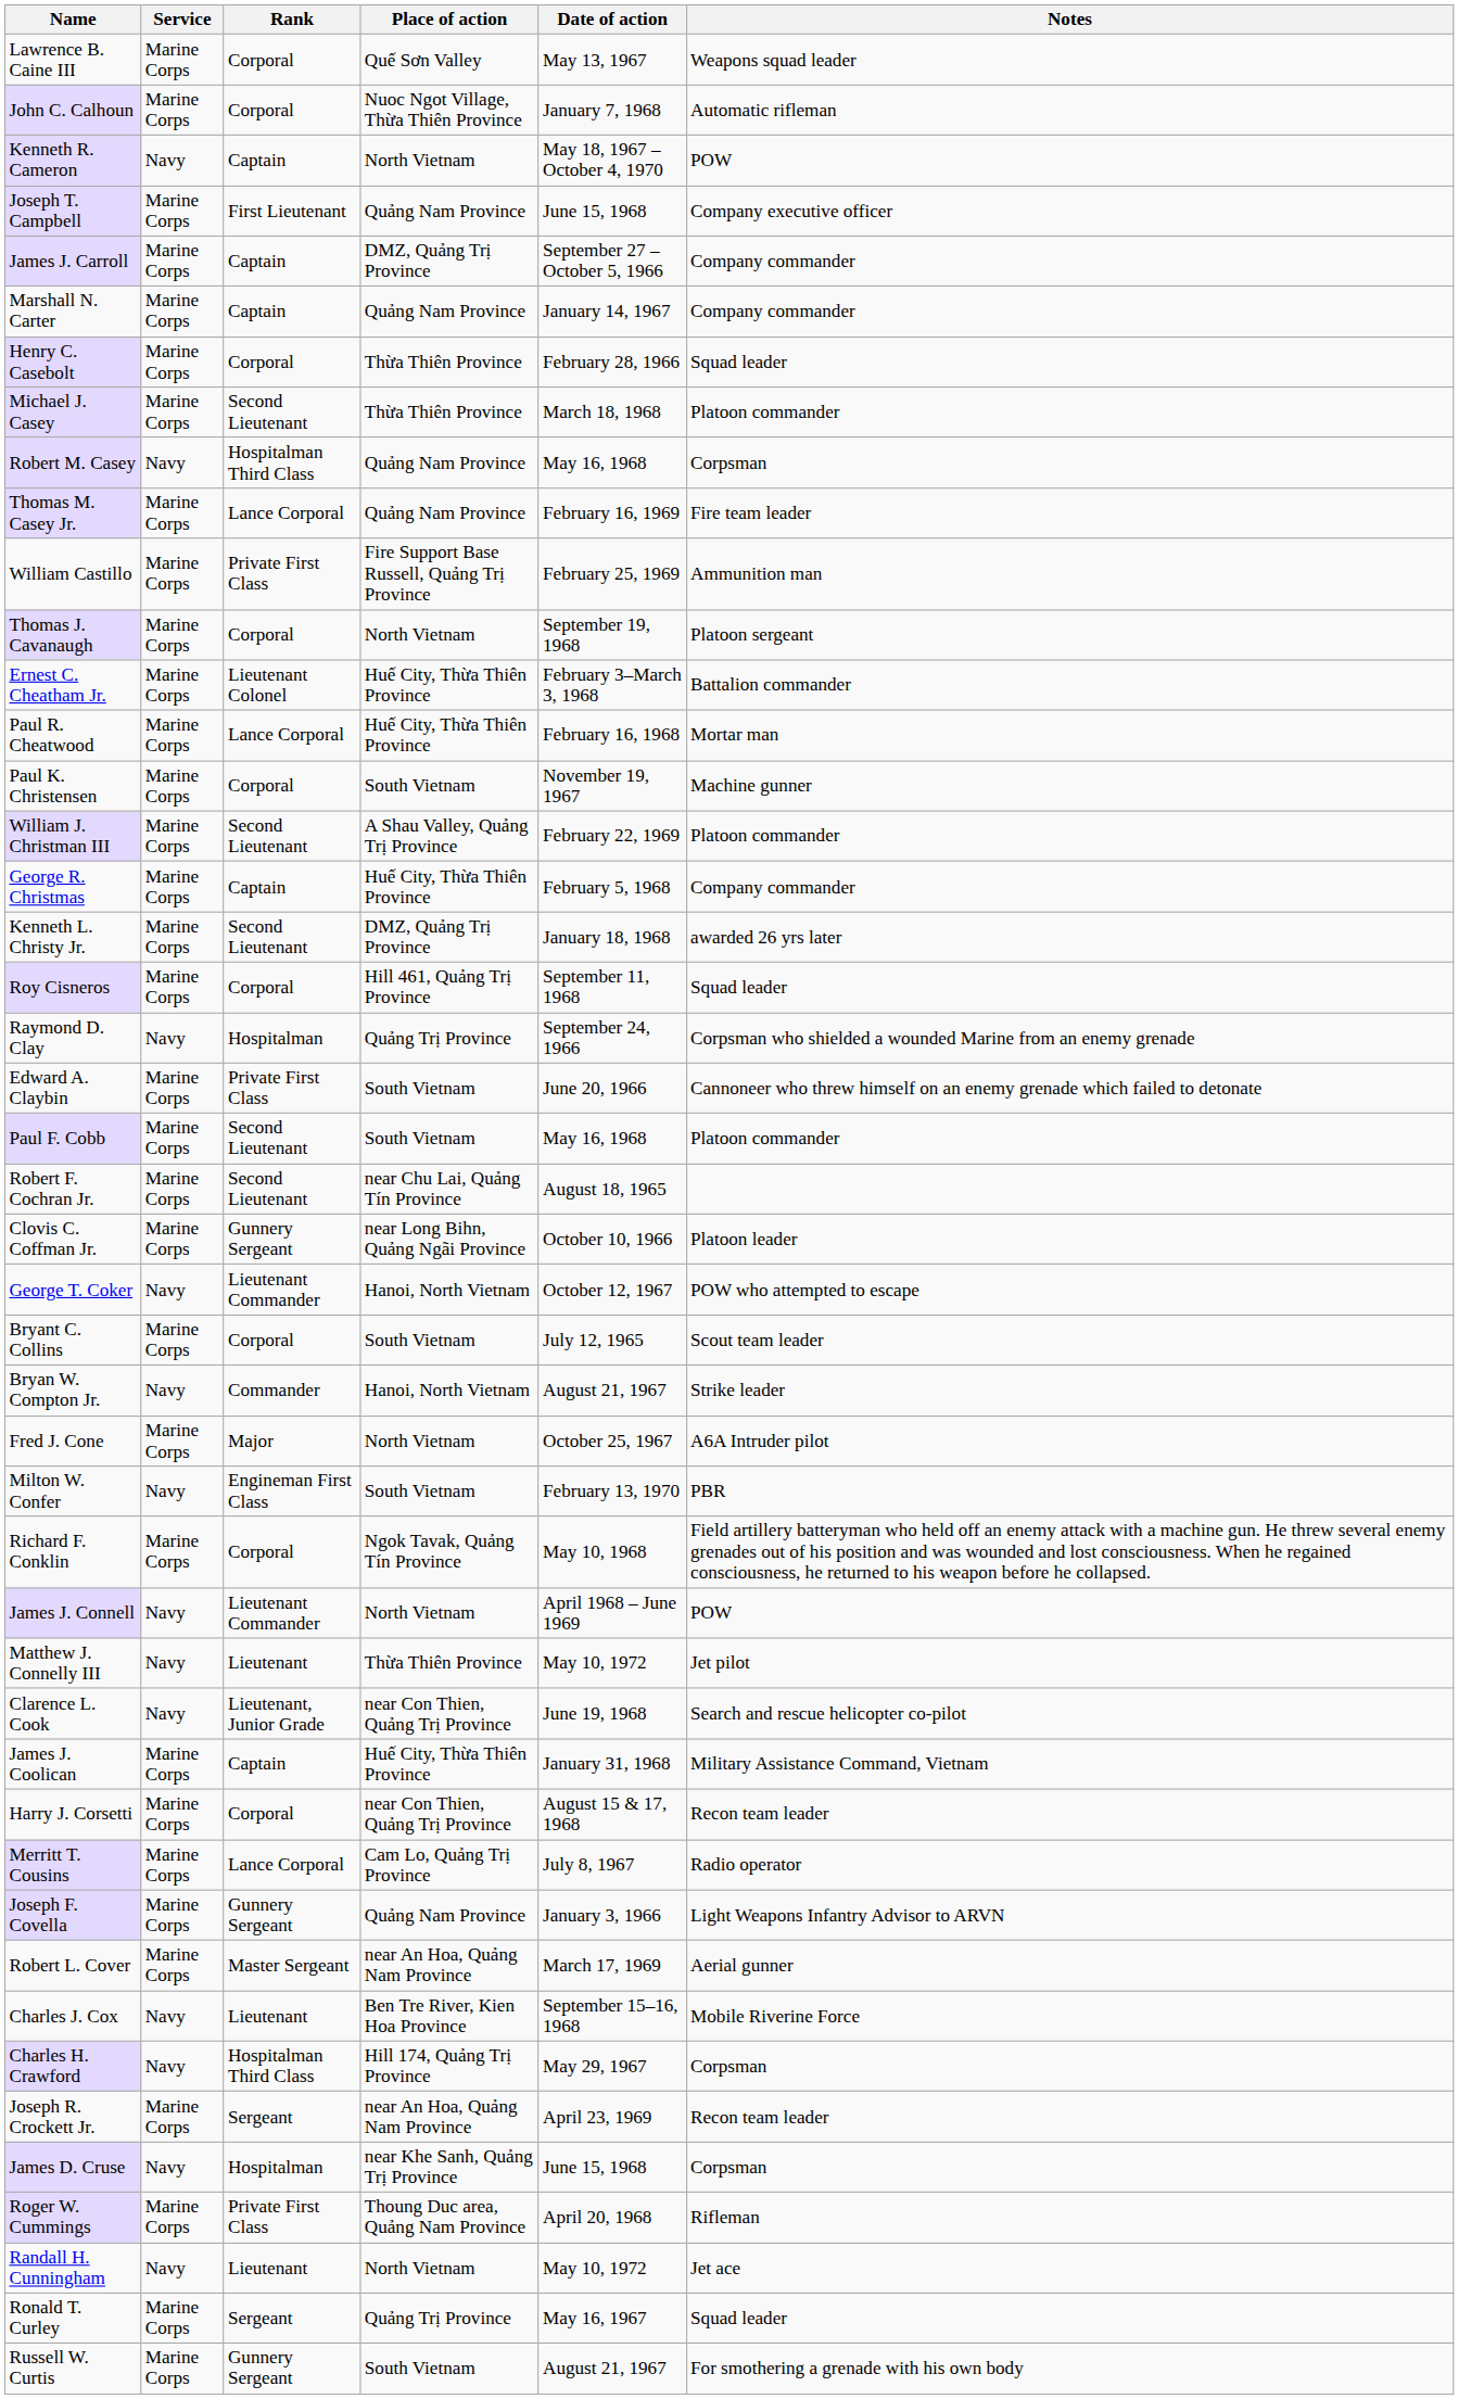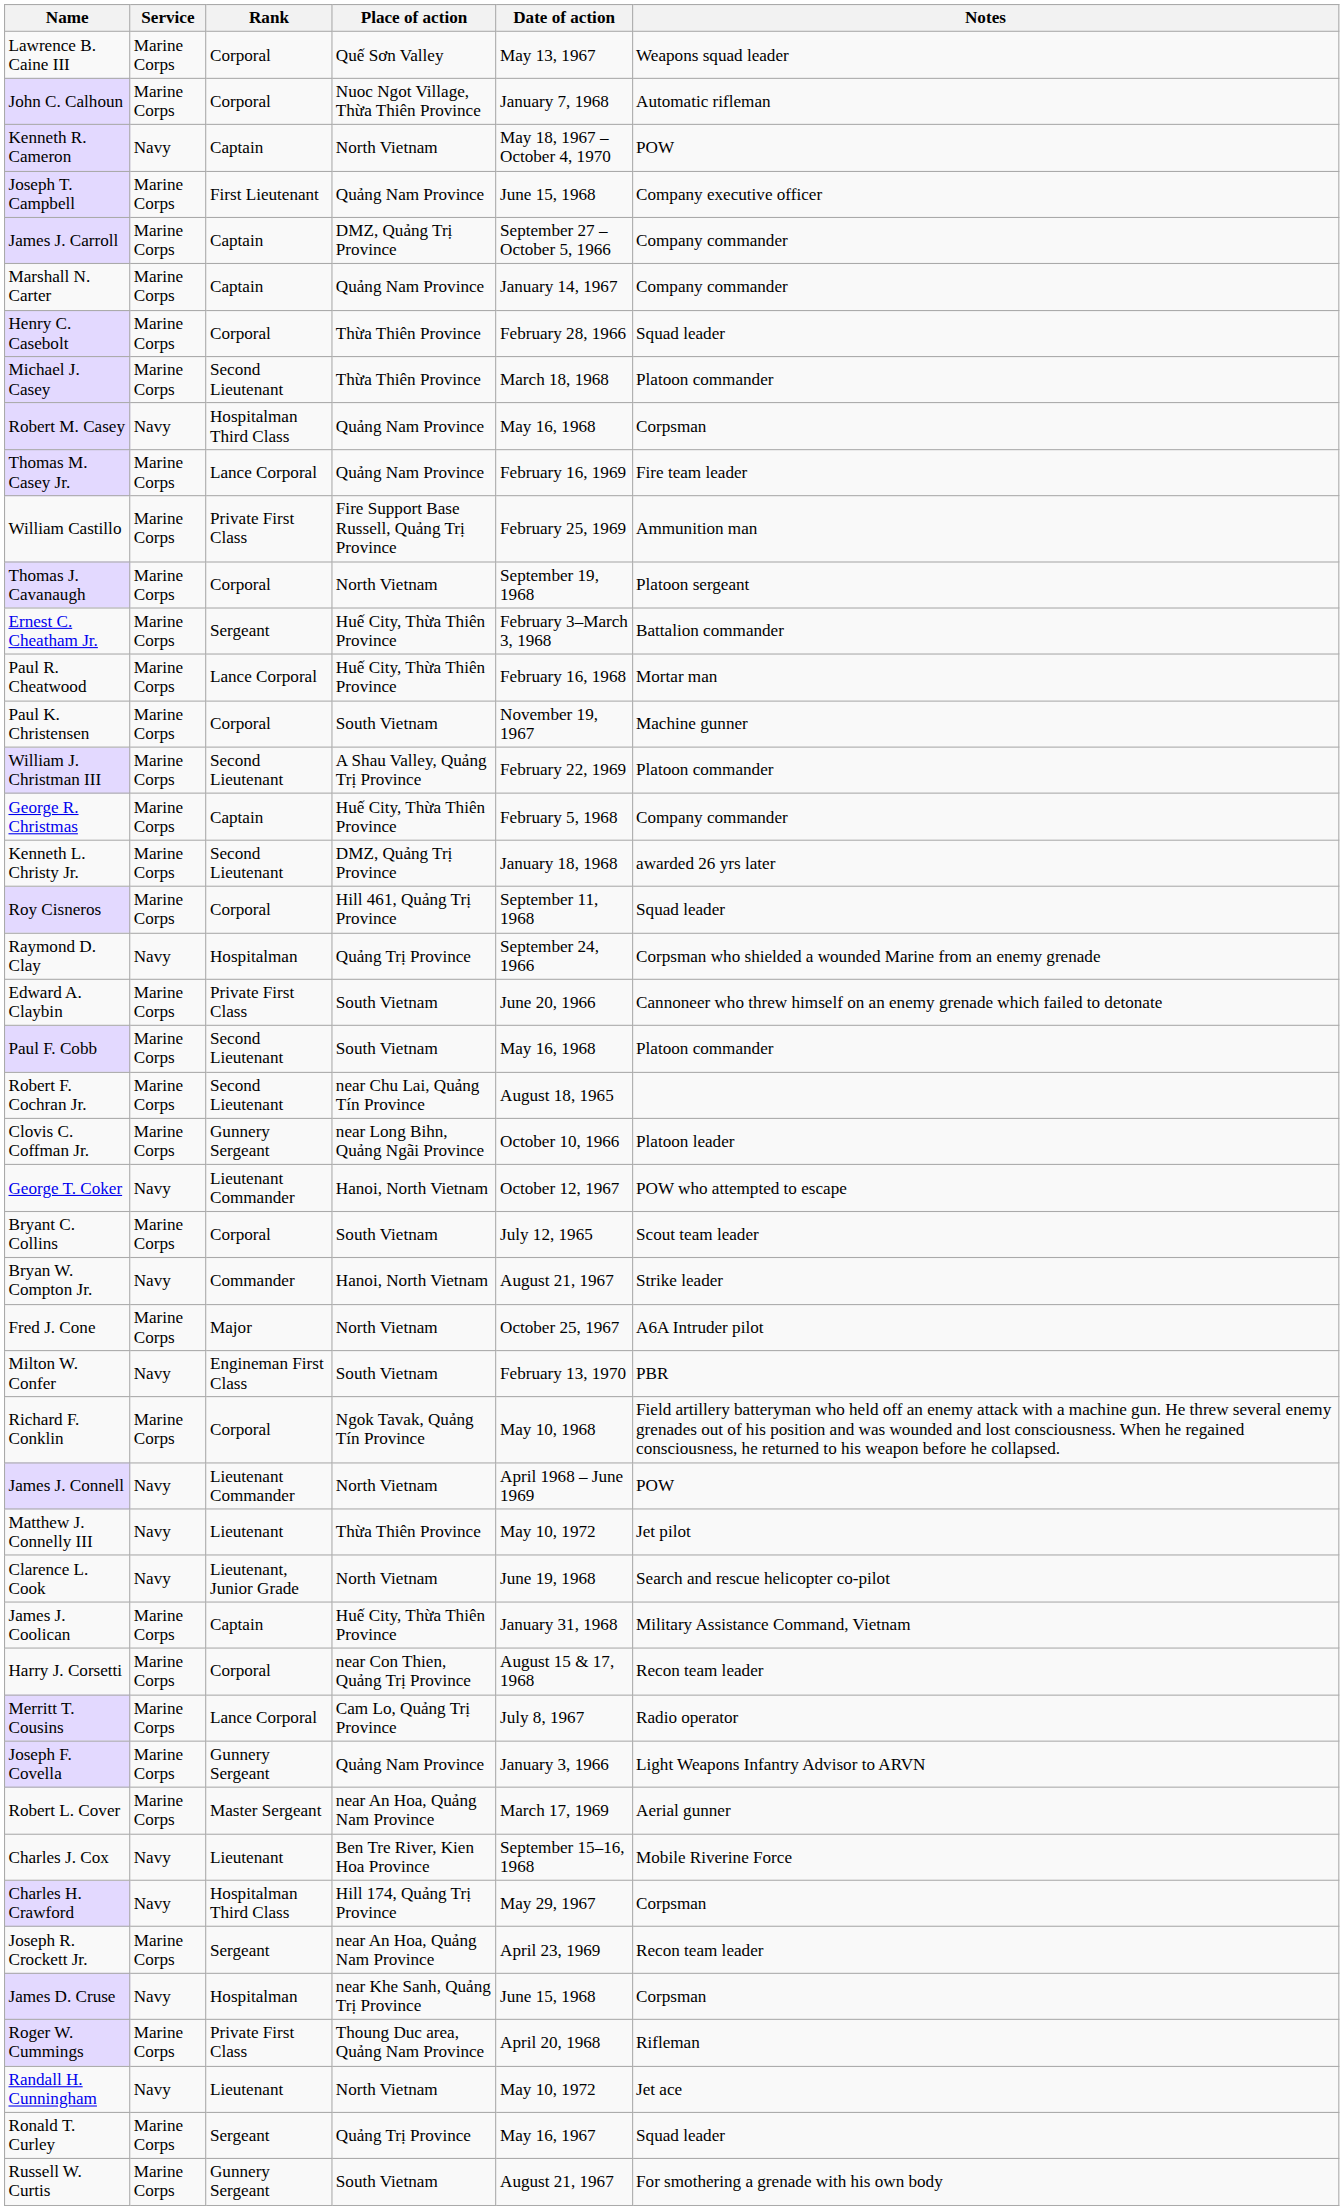Ernest C. Cheatham Jr. | Rank: Lieutenant Colonel -> Sergeant
Clarence L. Cook | Place of action: near Con Thien, Quảng Trị Province -> North Vietnam
